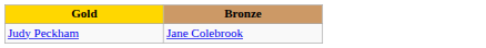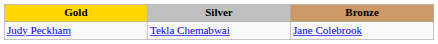+ column: Silver | Tekla Chemabwai
